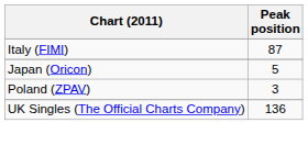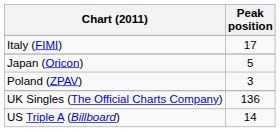Italy (FIMI) | Peak position: 87 -> 17
+ row: US Triple A (Billboard) | 14
